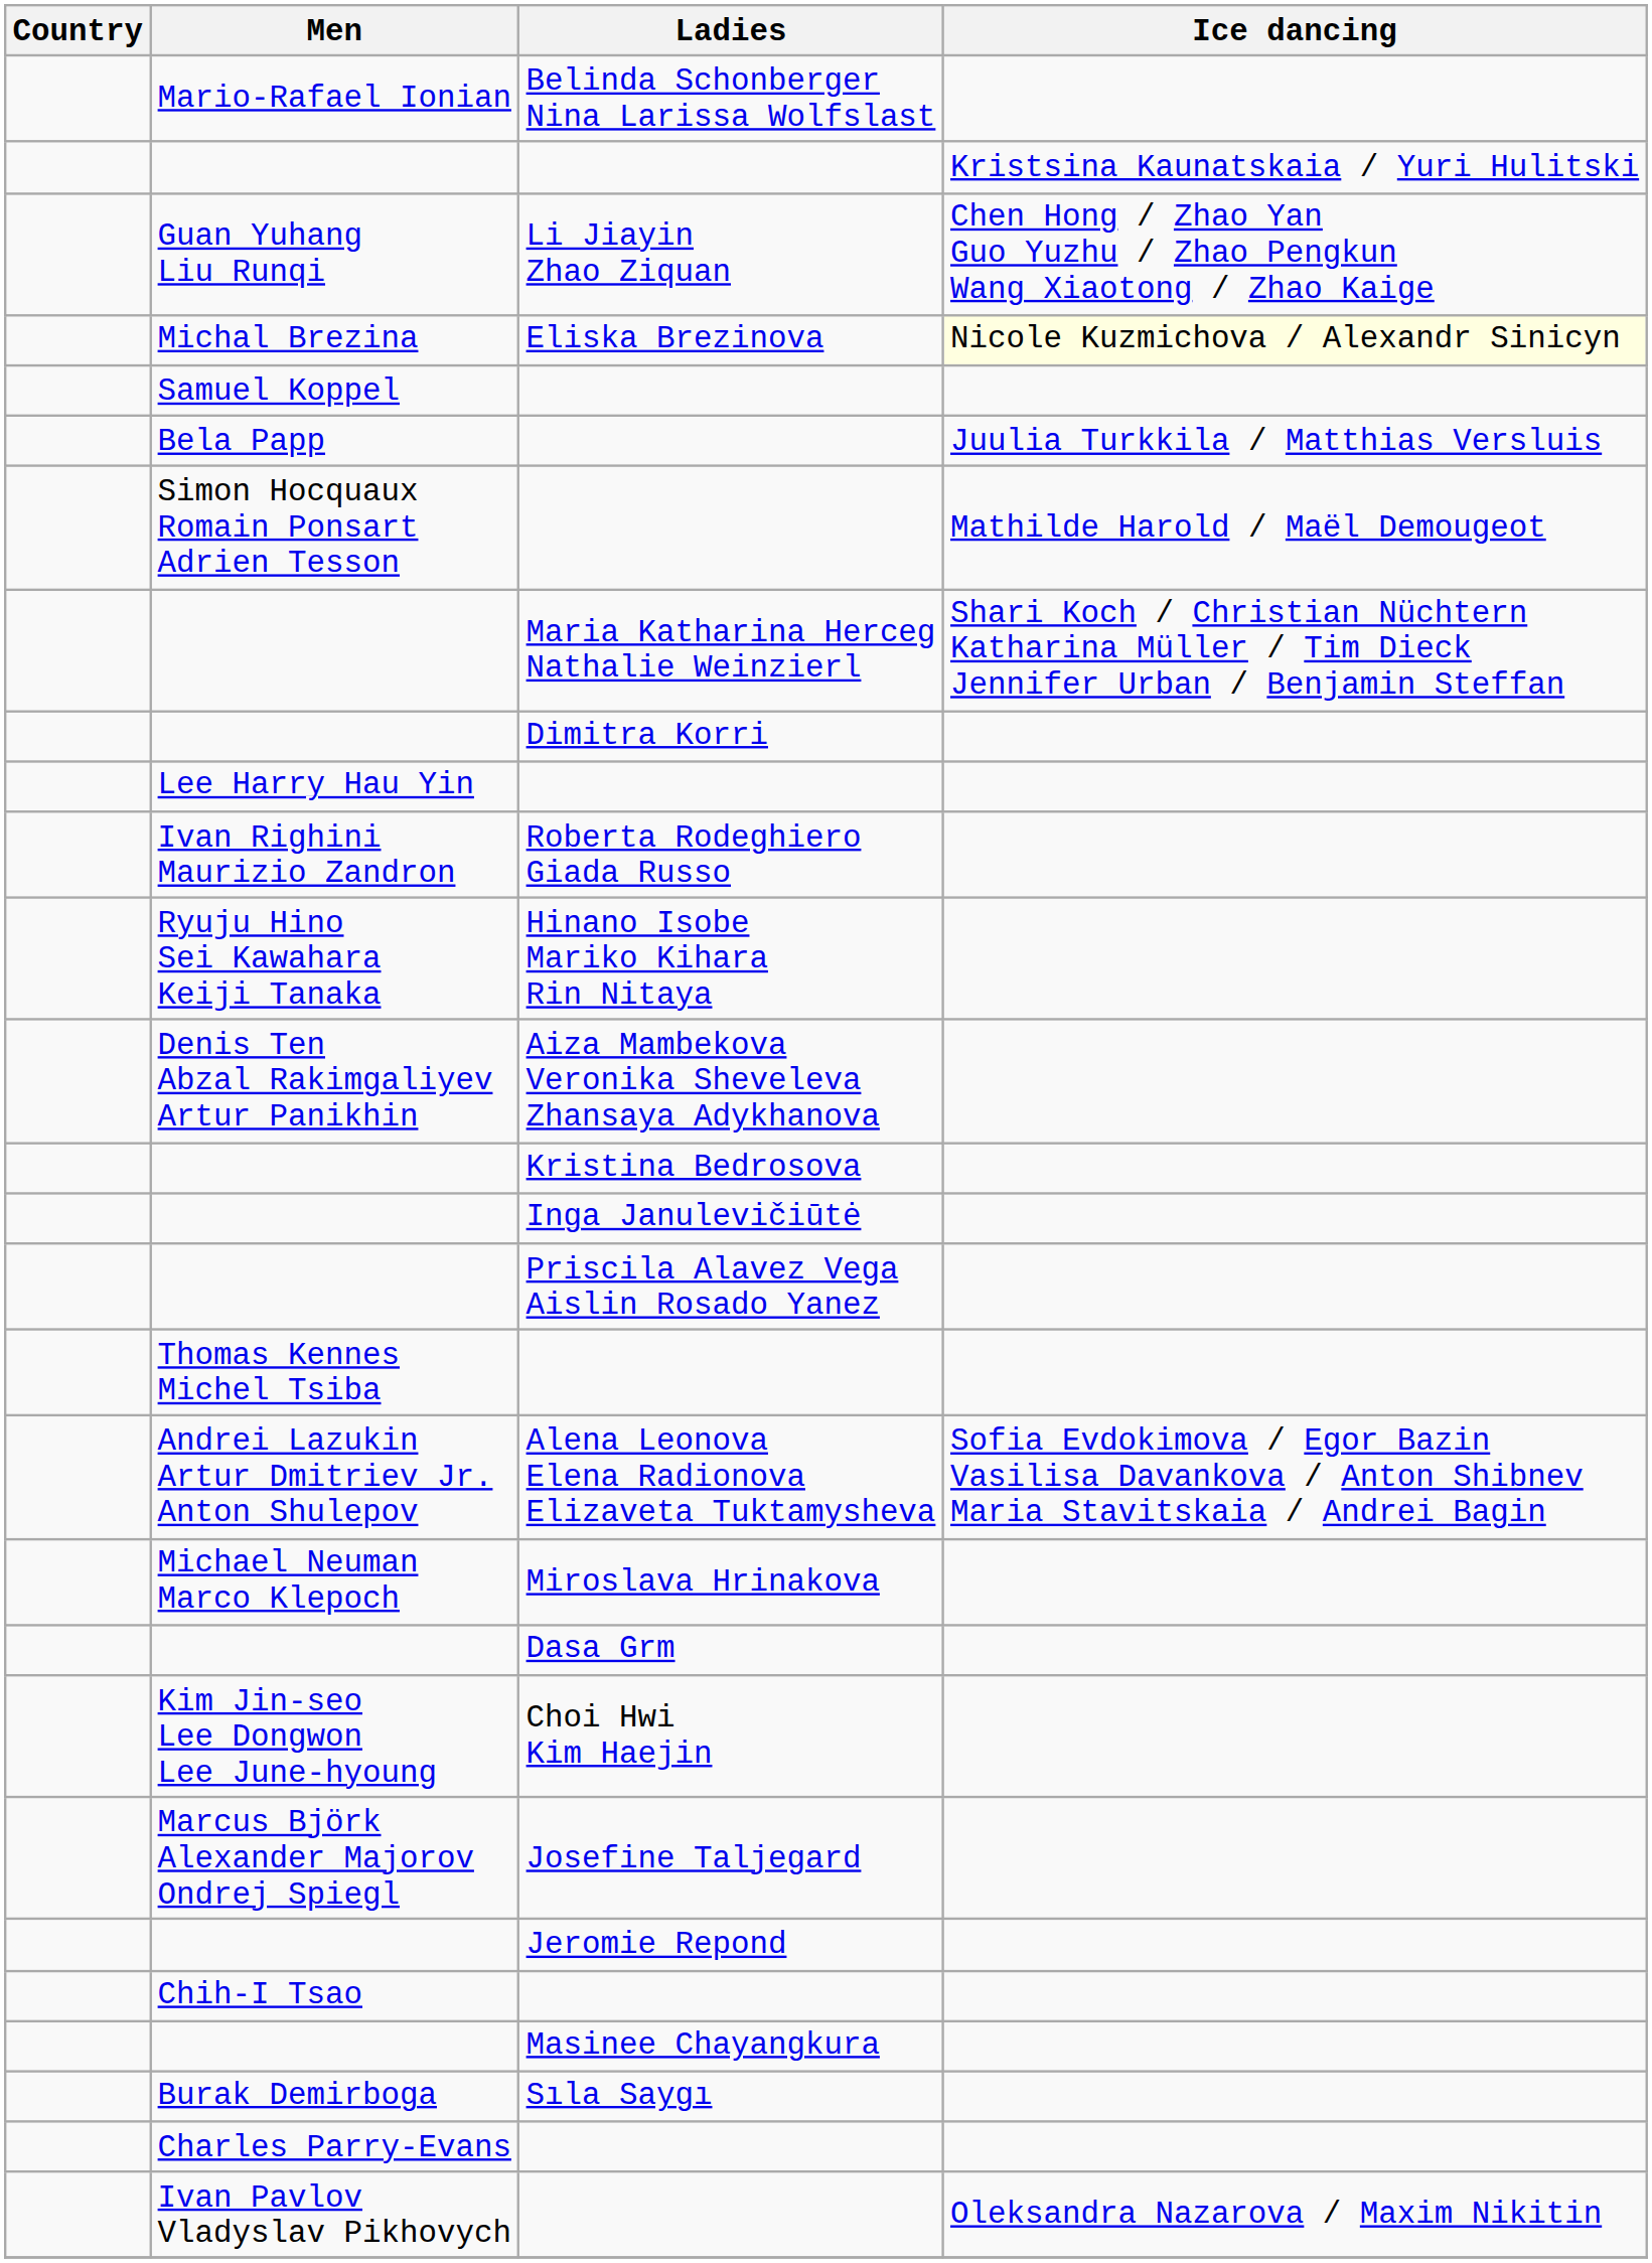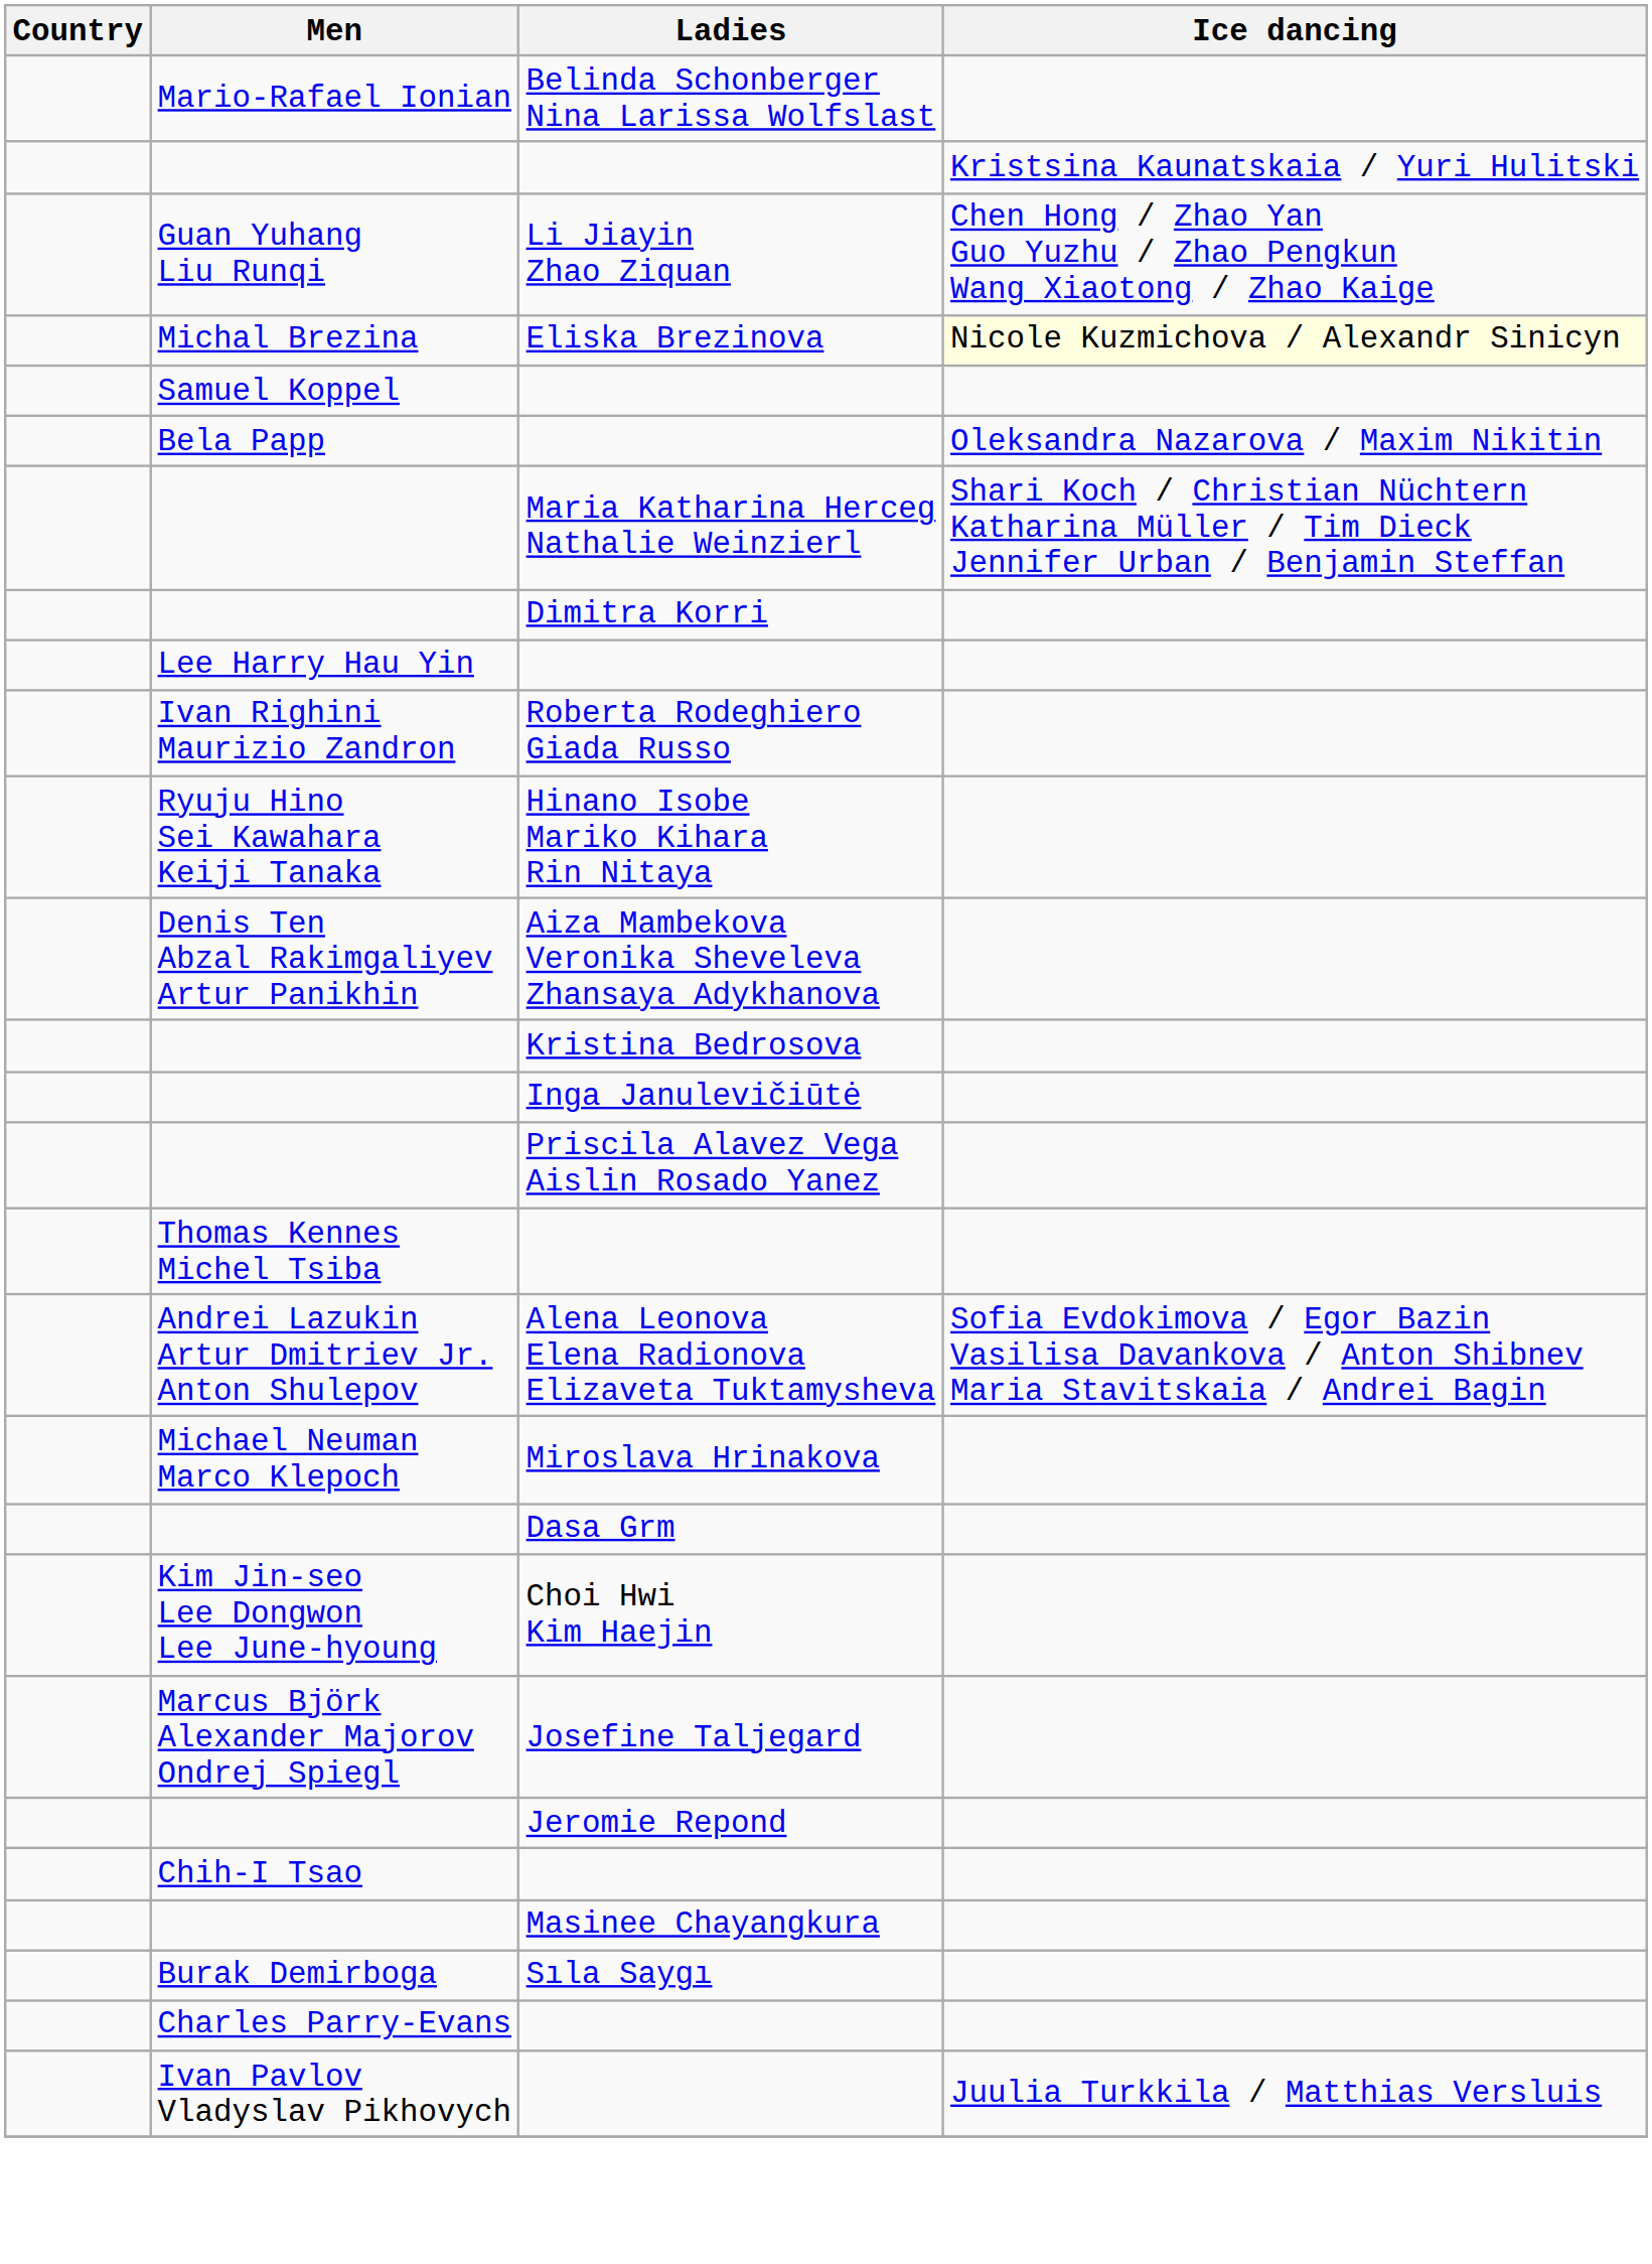Bela Papp | Ice dancing: Juulia Turkkila / Matthias Versluis -> Oleksandra Nazarova / Maxim Nikitin
- row: Simon Hocquaux Romain Ponsart Adrien Tesson | Mathilde Harold / Maël Demougeot
Ivan Pavlov Vladyslav Pikhovych | Ice dancing: Oleksandra Nazarova / Maxim Nikitin -> Juulia Turkkila / Matthias Versluis
